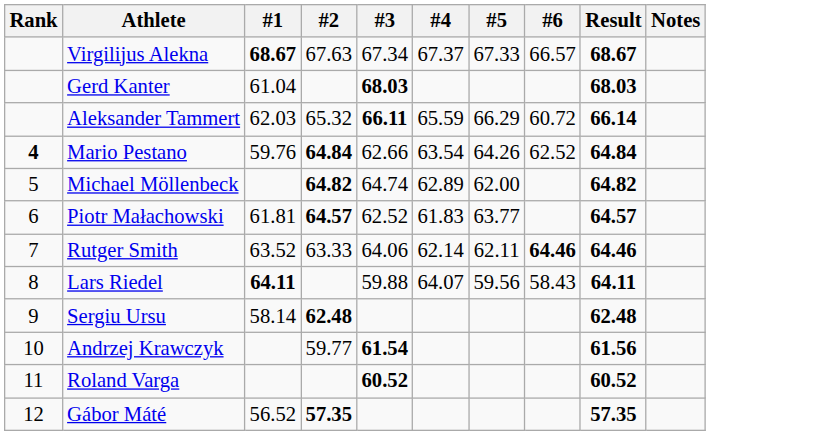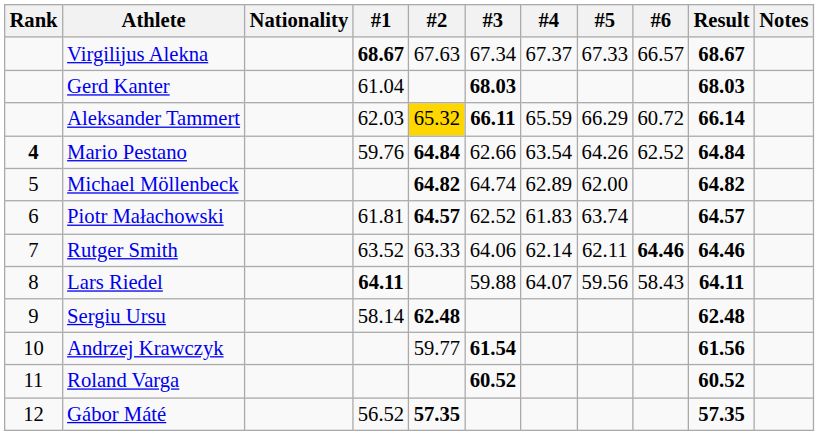+ column: Nationality
Aleksander Tammert | #2: no background -> gold background
Piotr Małachowski | #5: 63.77 -> 63.74
